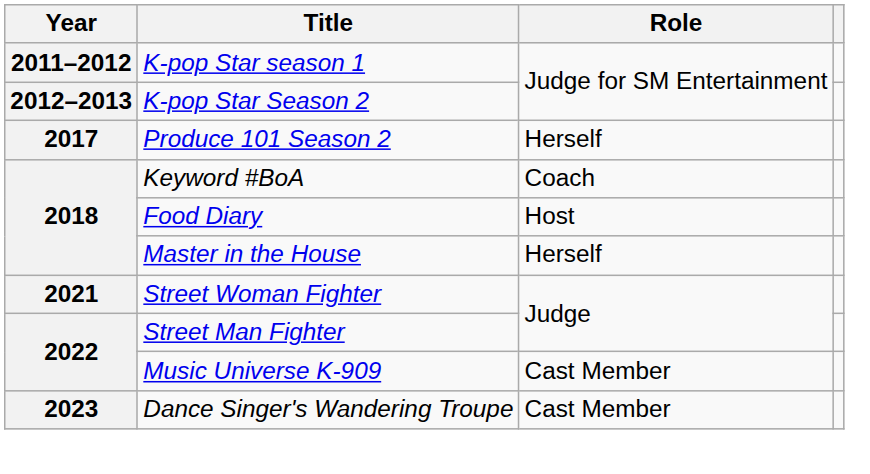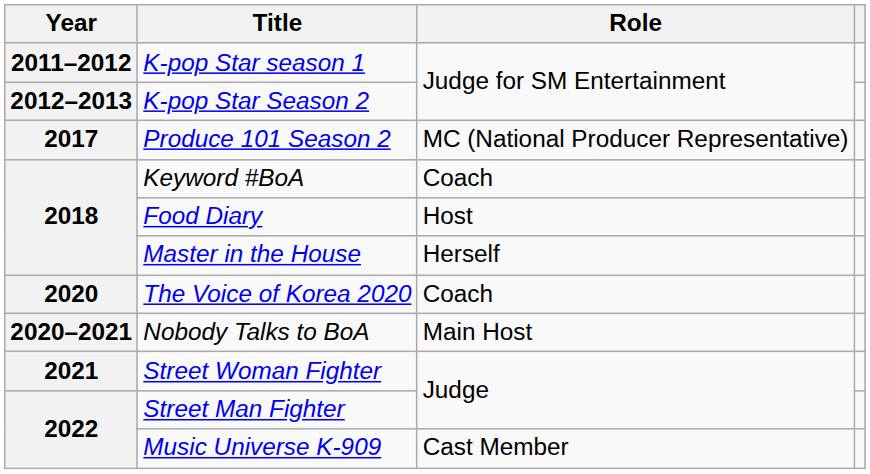Produce 101 Season 2 | Role: Herself -> MC (National Producer Representative)
+ row: 2020 | The Voice of Korea 2020 | Coach
+ row: 2020–2021 | Nobody Talks to BoA | Main Host
- row: 2023 | Dance Singer's Wandering Troupe | Cast Member
